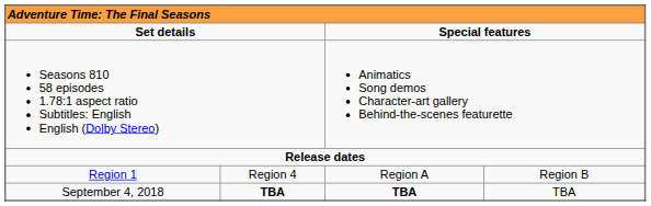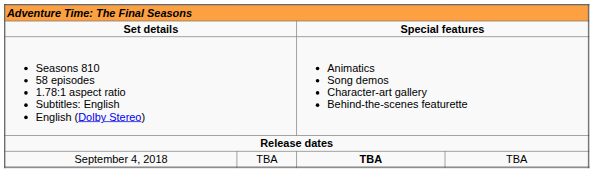- row: Region 1 | Region 4 | Region A | Region B
September 4, 2018 | column 2: bold -> normal
